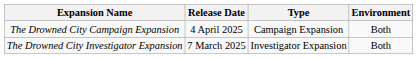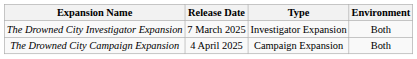rows swapped: The Drowned City Investigator Expansion <-> The Drowned City Campaign Expansion
